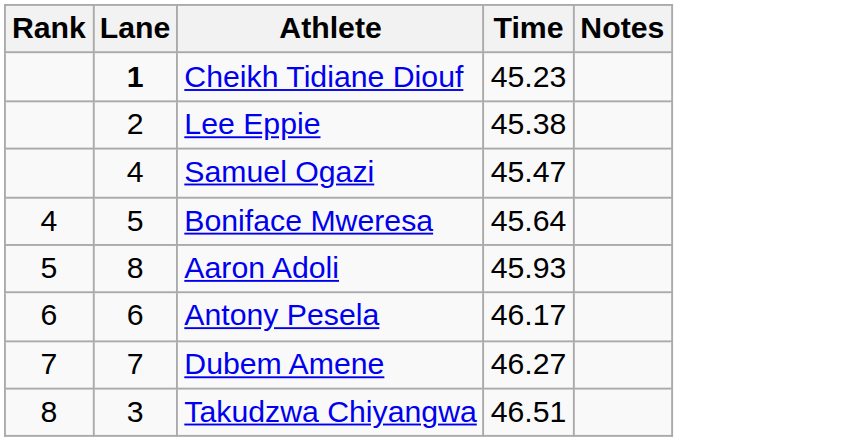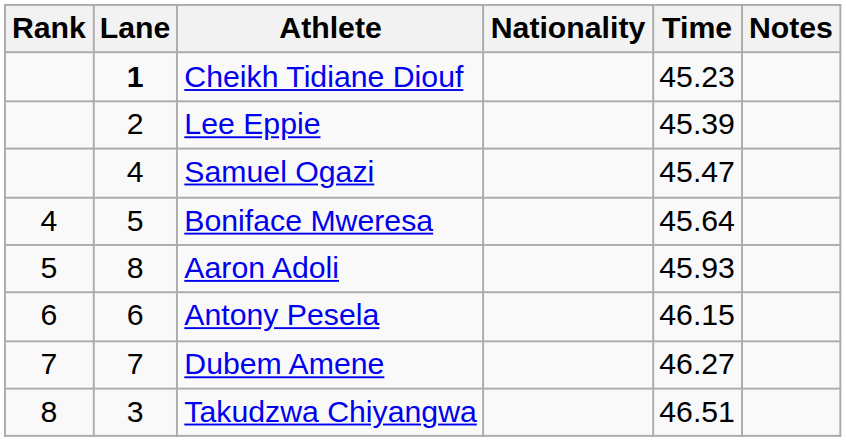+ column: Nationality
Lee Eppie | Time: 45.38 -> 45.39
Antony Pesela | Time: 46.17 -> 46.15
